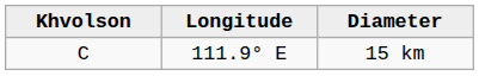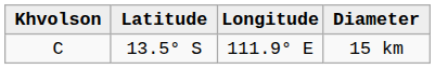+ column: Latitude | 13.5° S
